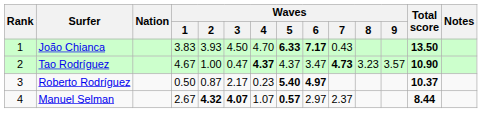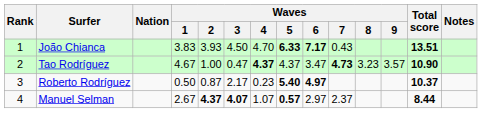João Chianca | Total score: 13.50 -> 13.51
Manuel Selman | Waves / 2: 4.32 -> 4.37
